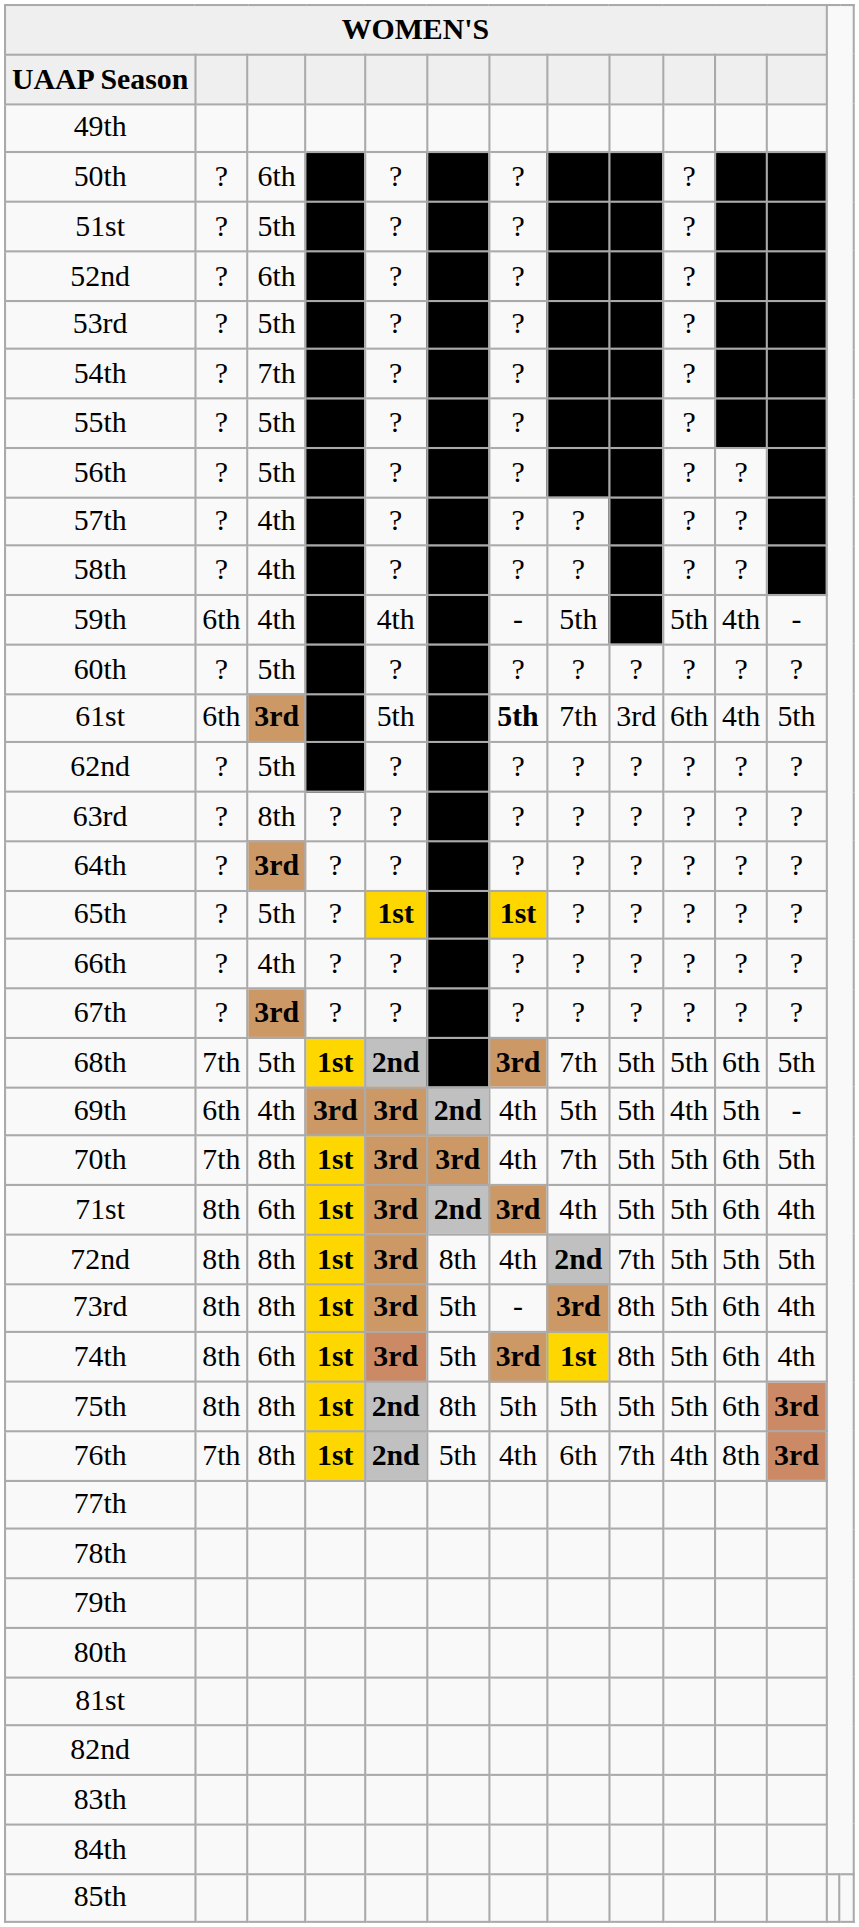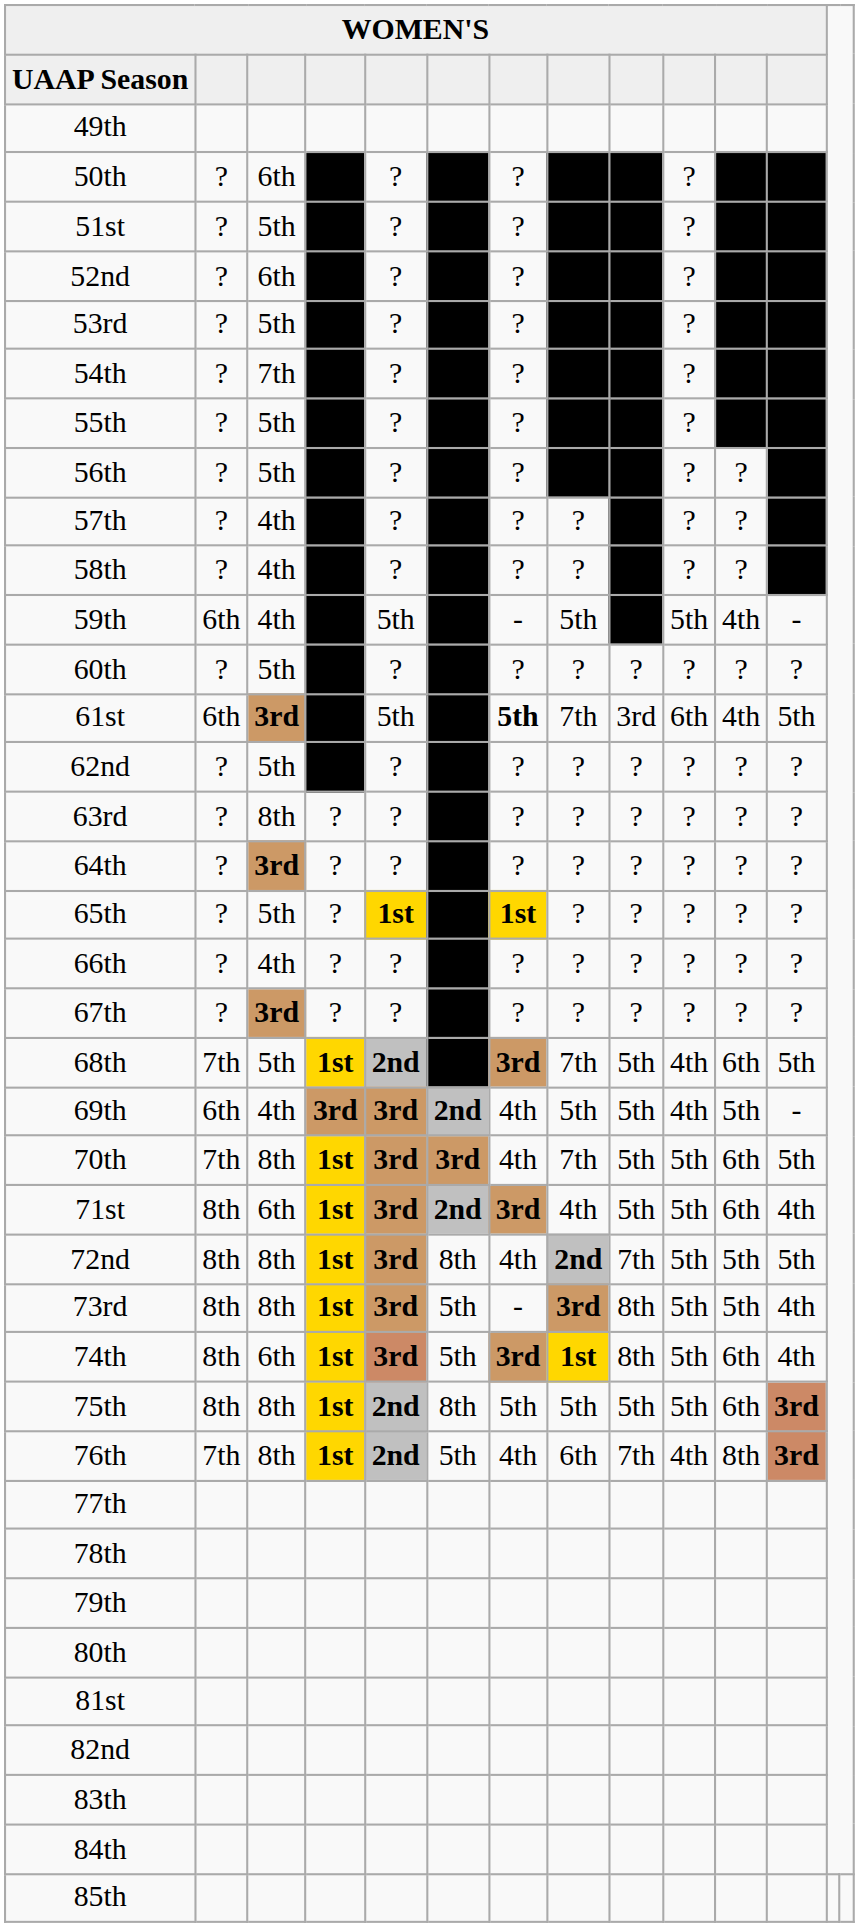59th | column 5: 4th -> 5th
68th | column 10: 5th -> 4th
73rd | column 11: 6th -> 5th
